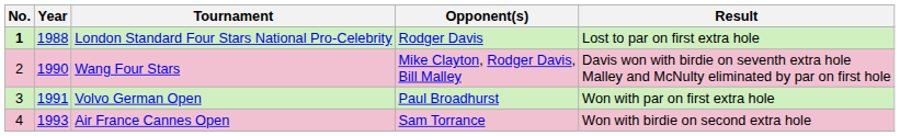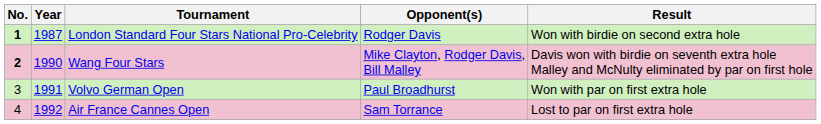London Standard Four Stars National Pro-Celebrity | Year: 1988 -> 1987
London Standard Four Stars National Pro-Celebrity | Result: Lost to par on first extra hole -> Won with birdie on second extra hole
Wang Four Stars | No.: normal -> bold
Air France Cannes Open | Year: 1993 -> 1992
Air France Cannes Open | Result: Won with birdie on second extra hole -> Lost to par on first extra hole
